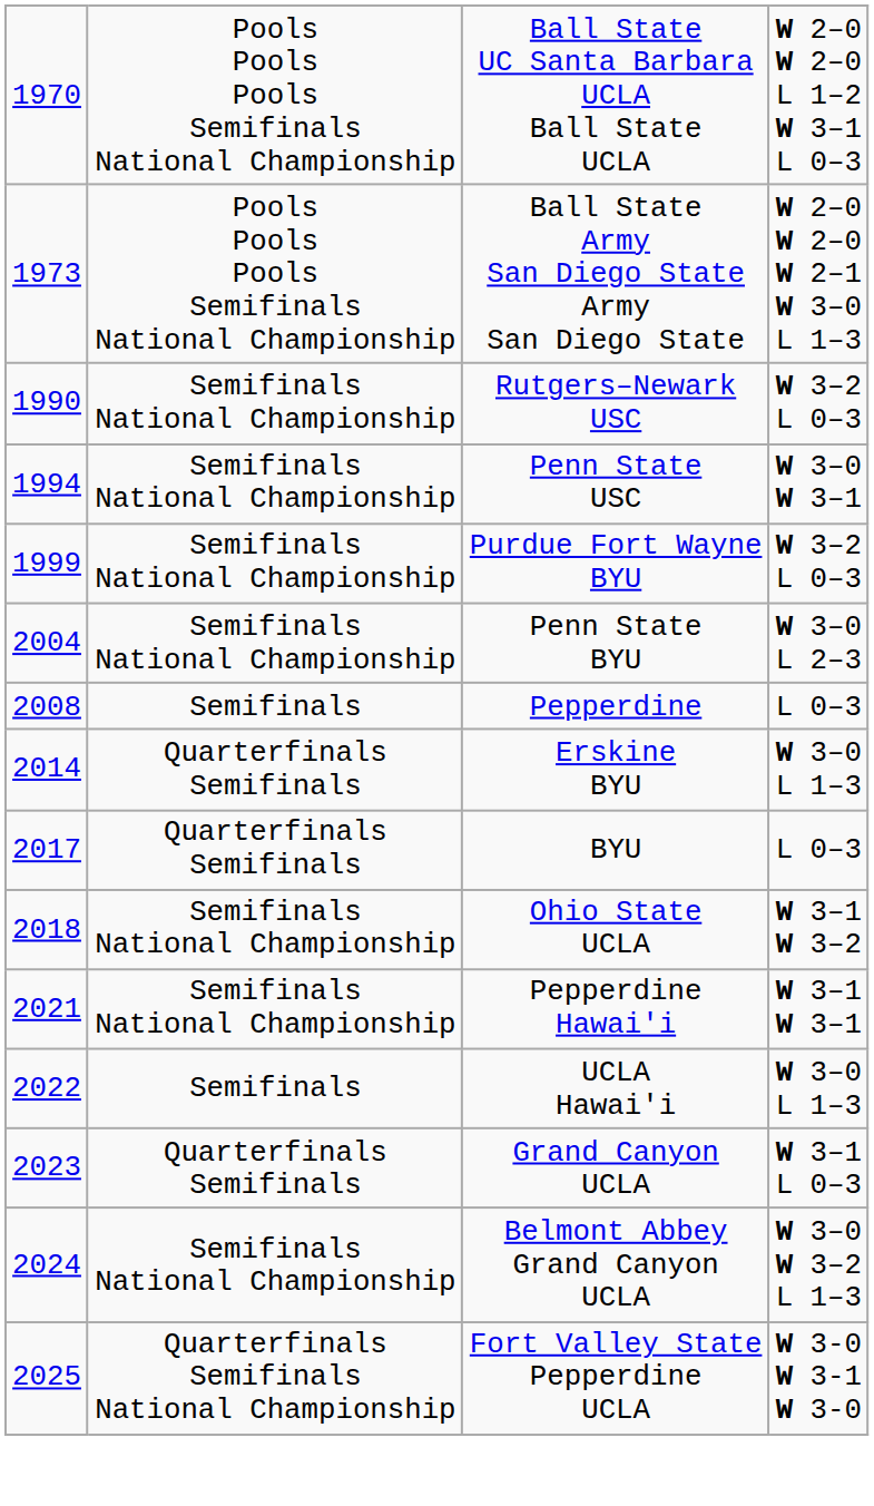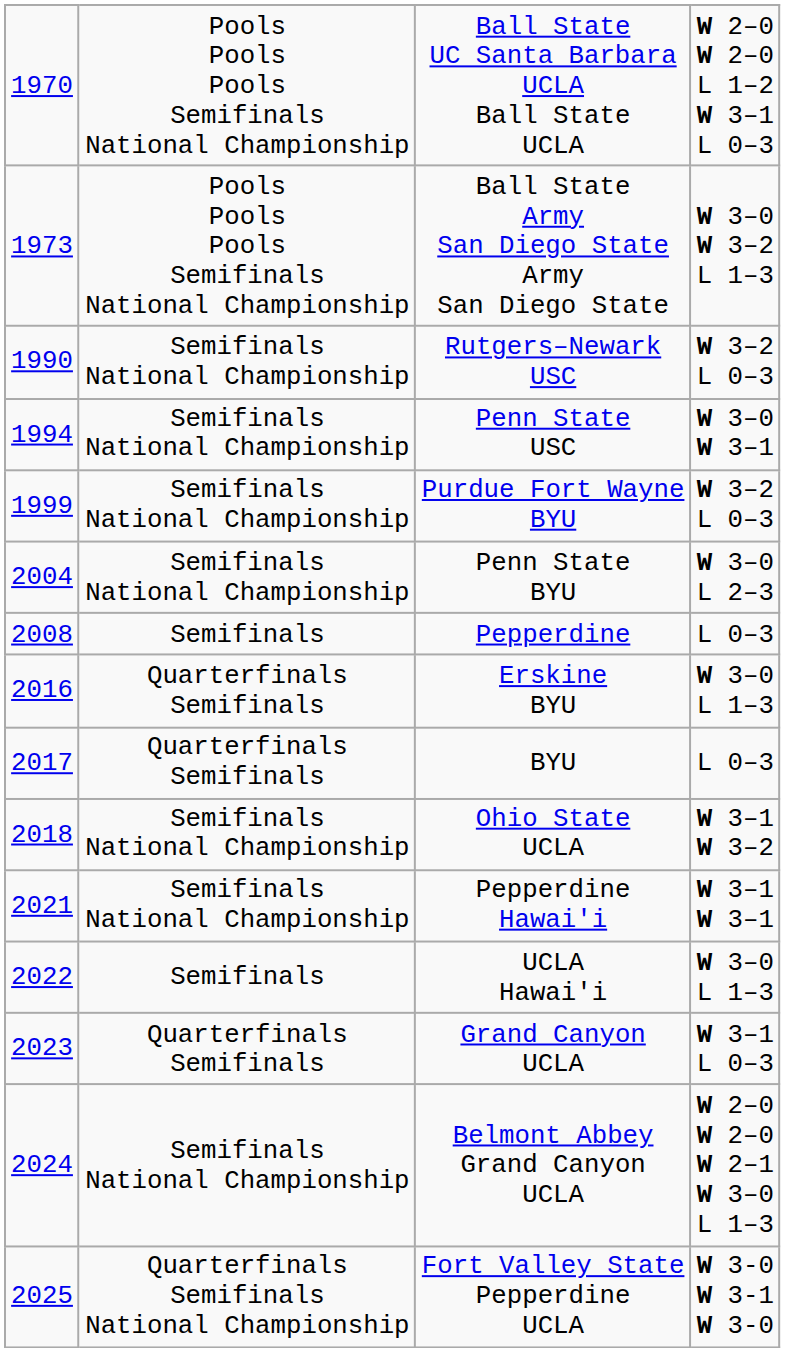Ball State Army San Diego State Army San Diego State | column 4: W 2–0 W 2–0 W 2–1 W 3–0 L 1–3 -> W 3–0 W 3–2 L 1–3
Erskine BYU | column 1: 2014 -> 2016
Belmont Abbey Grand Canyon UCLA | column 4: W 3–0 W 3–2 L 1–3 -> W 2–0 W 2–0 W 2–1 W 3–0 L 1–3
